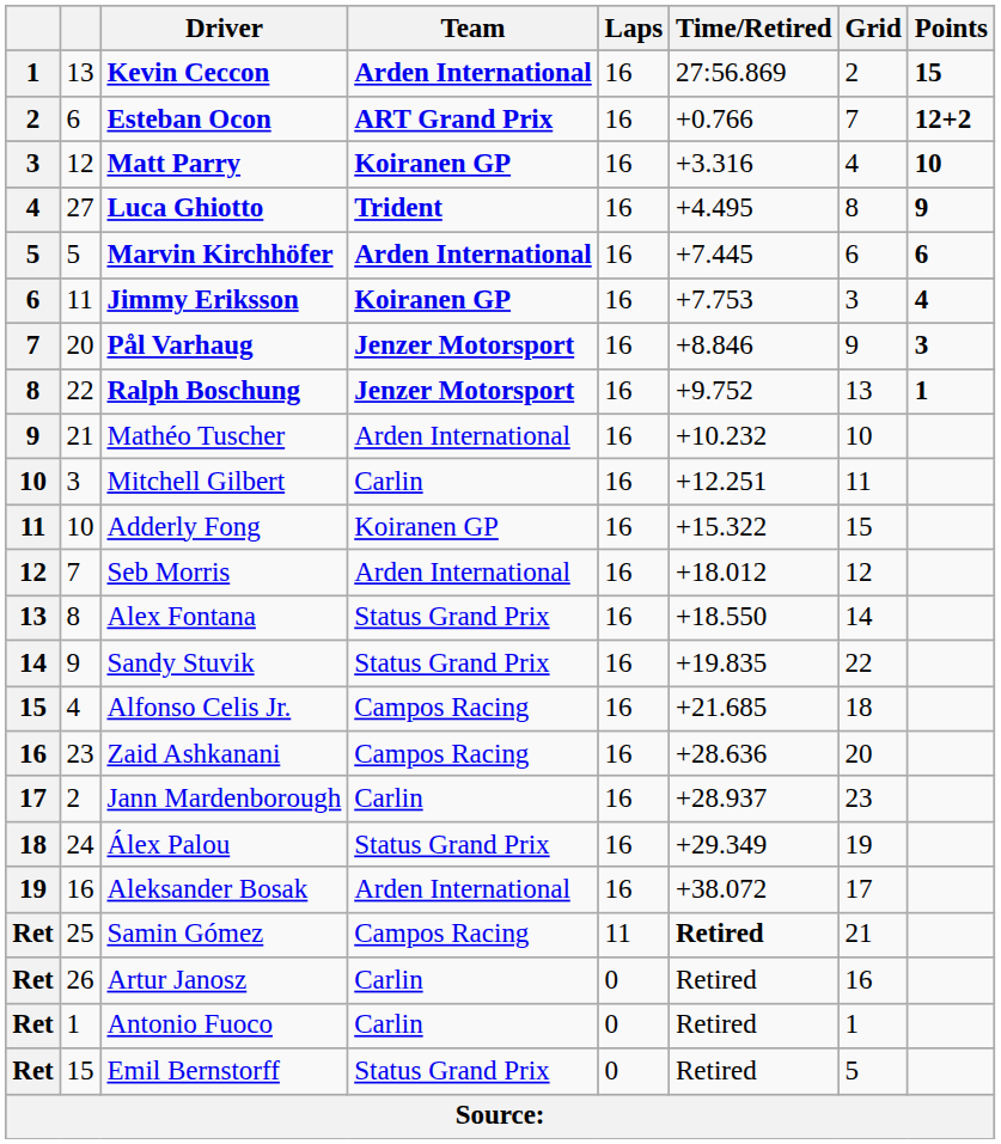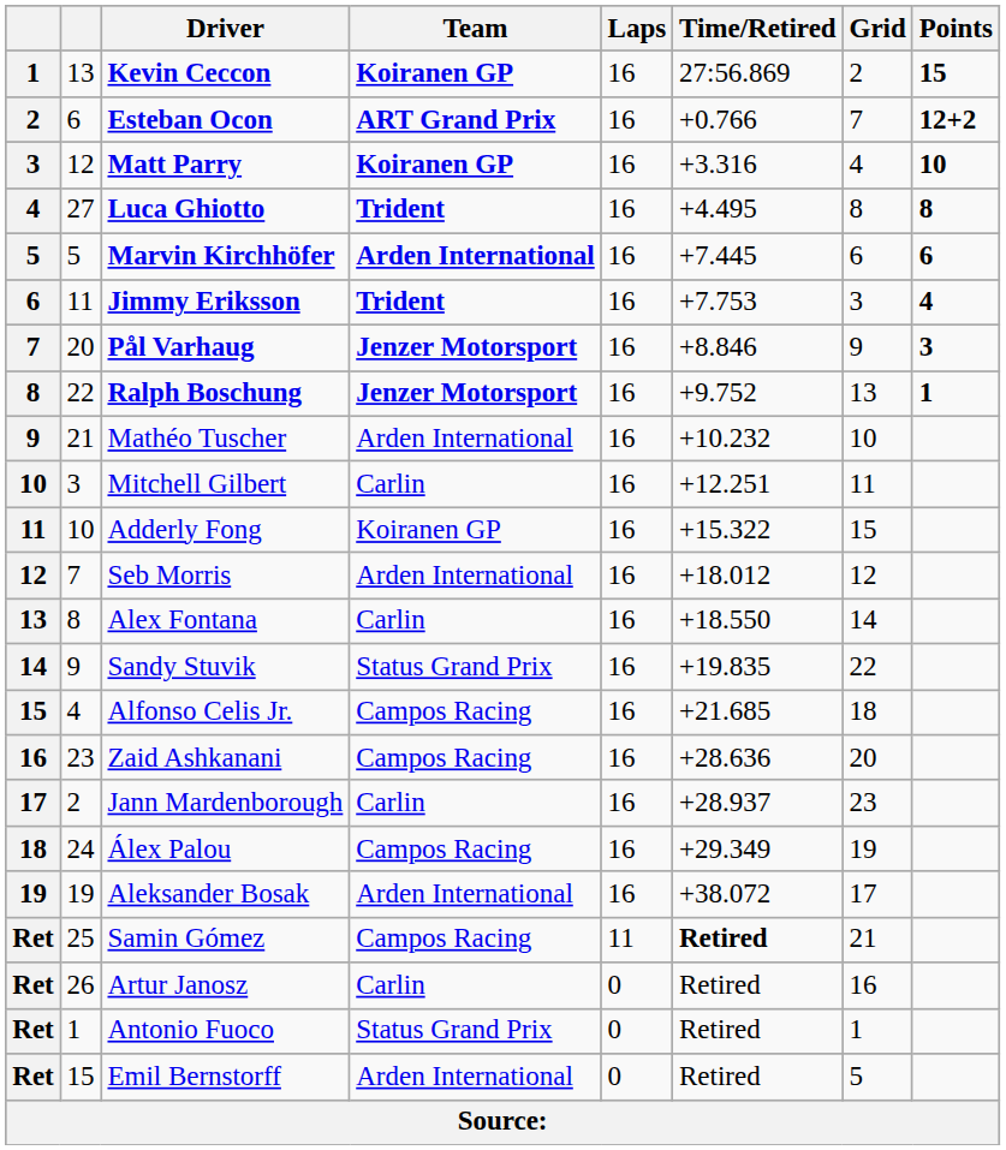Kevin Ceccon | Team: Arden International -> Koiranen GP
Luca Ghiotto | Points: 9 -> 8
Jimmy Eriksson | Team: Koiranen GP -> Trident
Alex Fontana | Team: Status Grand Prix -> Carlin
Álex Palou | Team: Status Grand Prix -> Campos Racing
Aleksander Bosak | column 2: 16 -> 19
Antonio Fuoco | Team: Carlin -> Status Grand Prix
Emil Bernstorff | Team: Status Grand Prix -> Arden International
